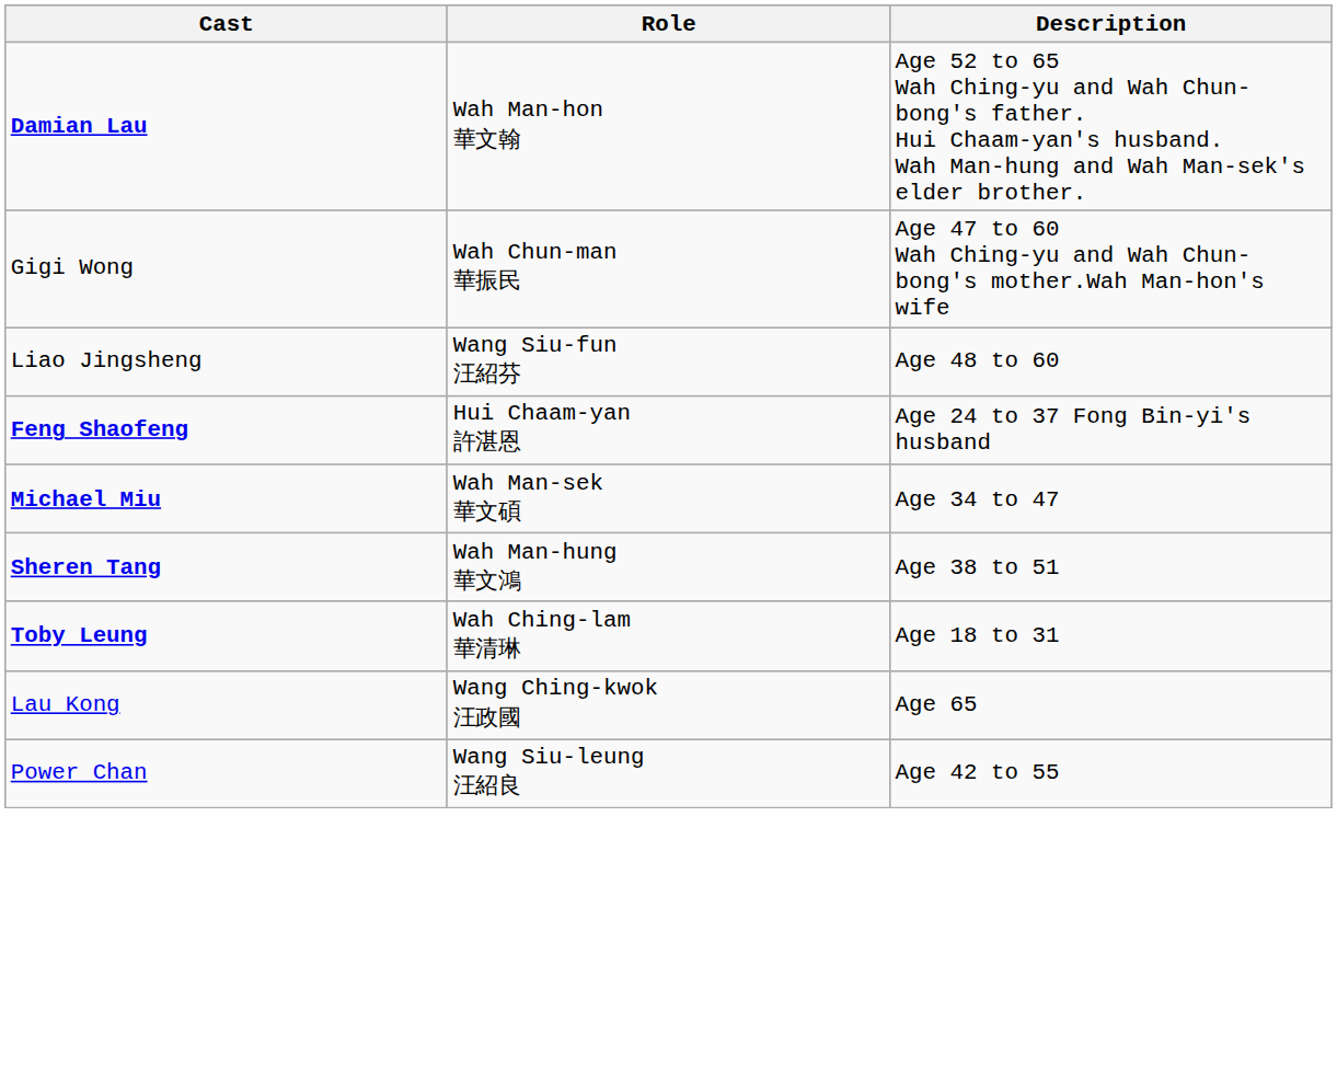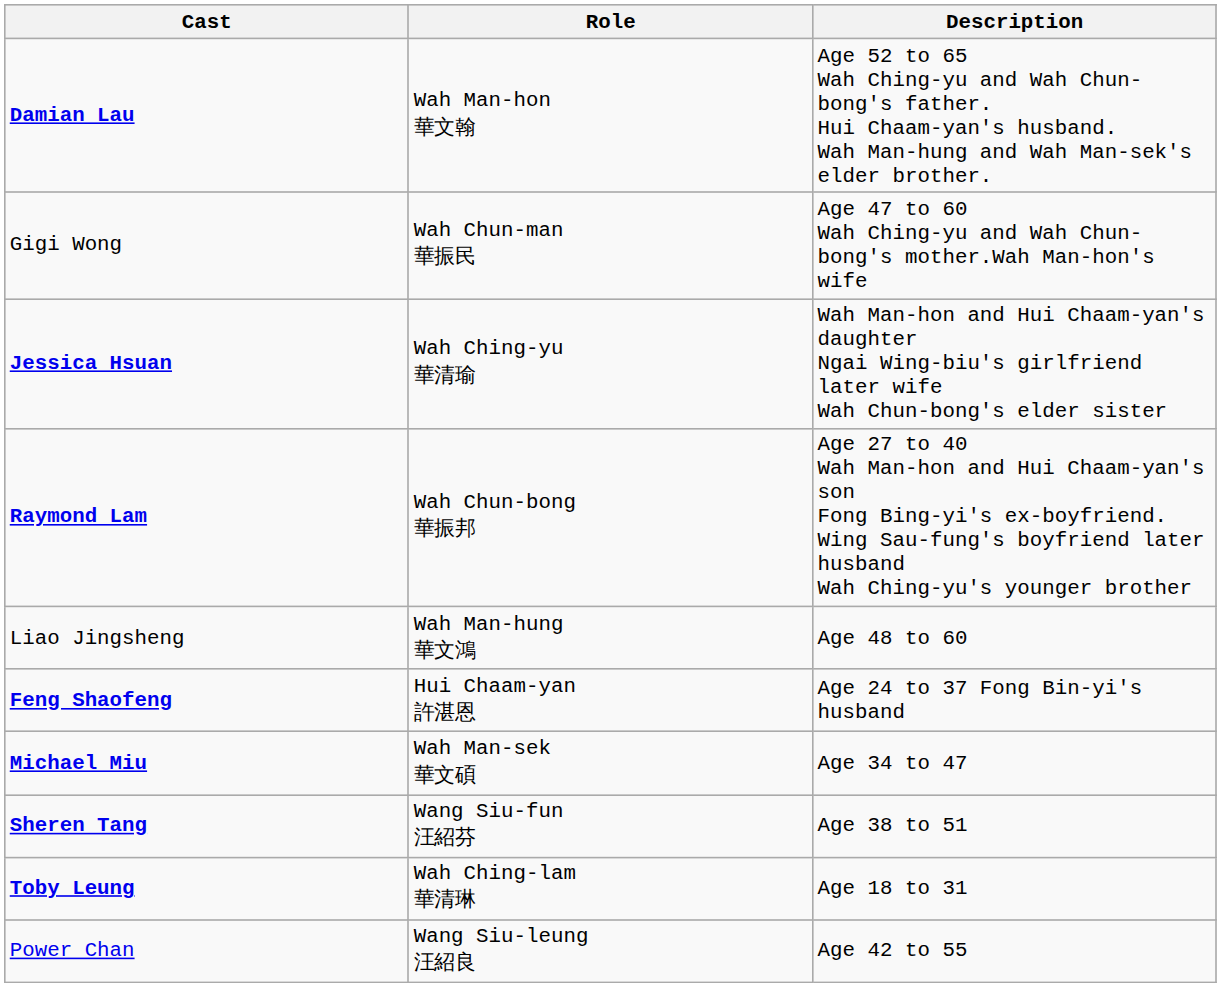+ row: Jessica Hsuan | Wah Ching-yu 華清瑜 | Wah Man-hon and Hui Chaam-yan's daughter Ngai Wing-biu's girlfriend later wife Wah Chun-bong's elder sister
+ row: Raymond Lam | Wah Chun-bong 華振邦 | Age 27 to 40 Wah Man-hon and Hui Chaam-yan's son Fong Bing-yi's ex-boyfriend. Wing Sau-fung's boyfriend later husband Wah Ching-yu's younger brother
Liao Jingsheng | Role: Wang Siu-fun 汪紹芬 -> Wah Man-hung 華文鴻
Sheren Tang | Role: Wah Man-hung 華文鴻 -> Wang Siu-fun 汪紹芬
- row: Lau Kong | Wang Ching-kwok 汪政國 | Age 65
